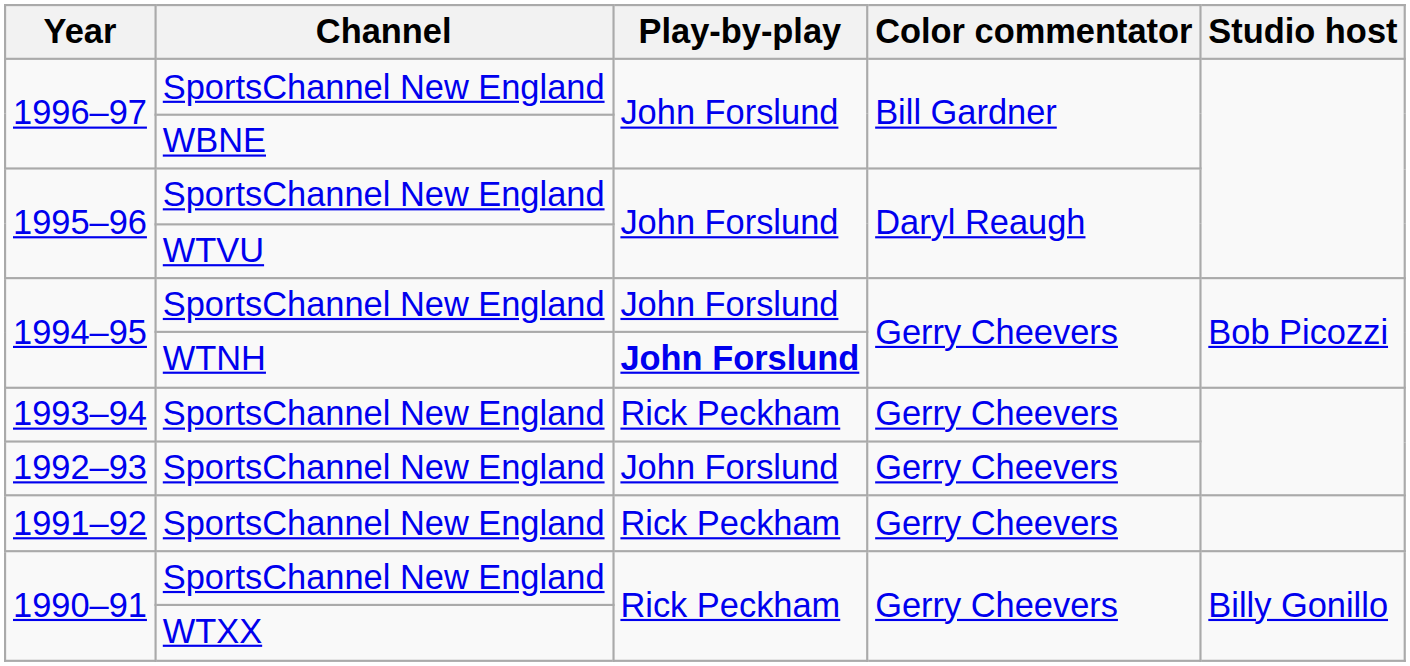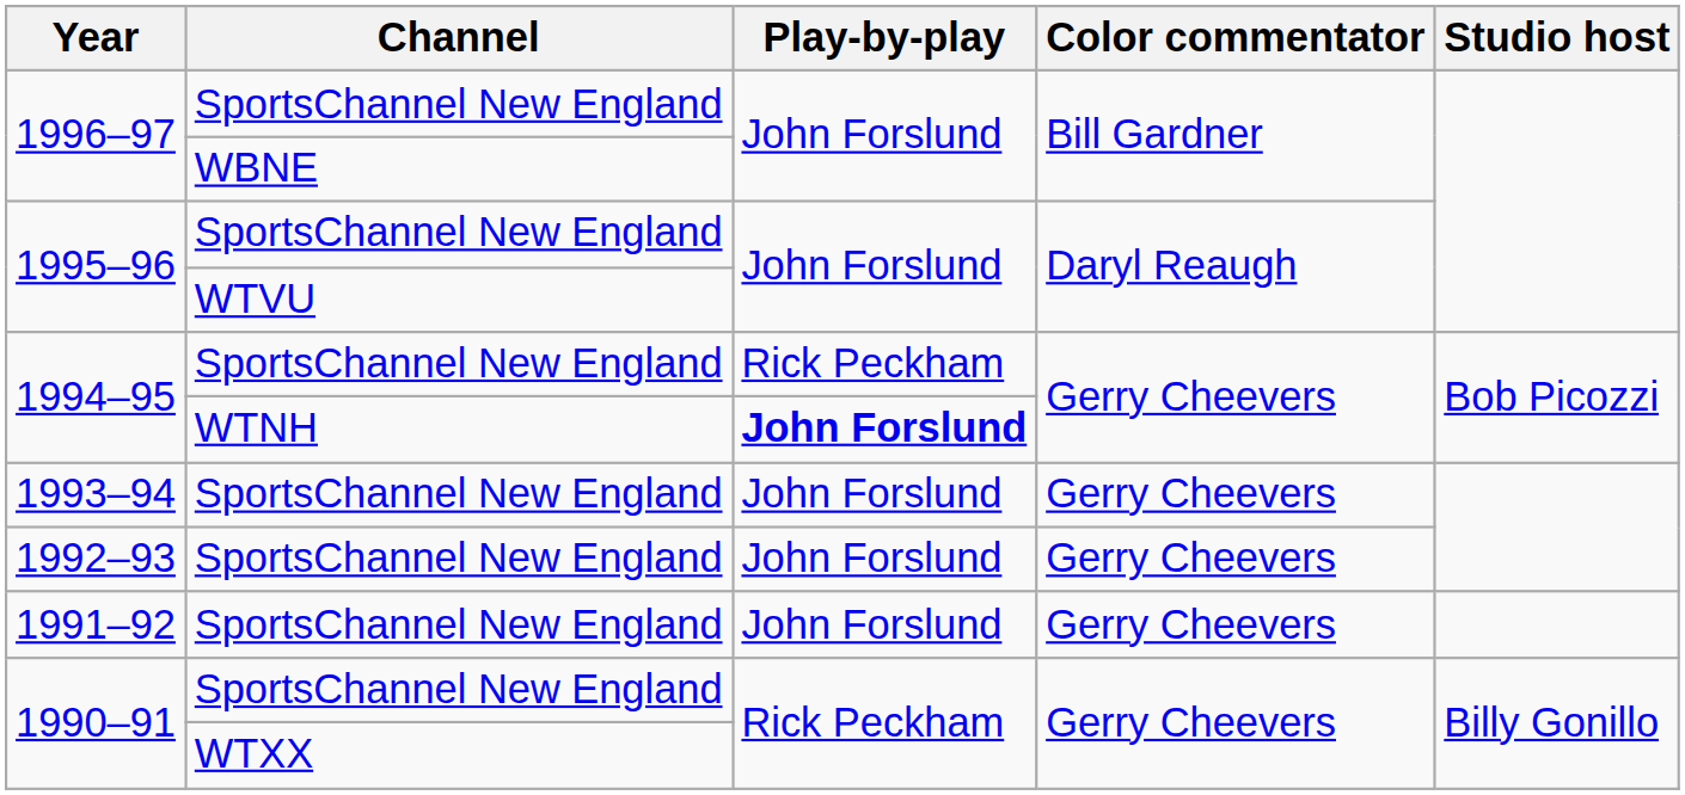1994–95 / SportsChannel New England | Play-by-play: John Forslund -> Rick Peckham
1993–94 | Play-by-play: Rick Peckham -> John Forslund
1991–92 | Play-by-play: Rick Peckham -> John Forslund
